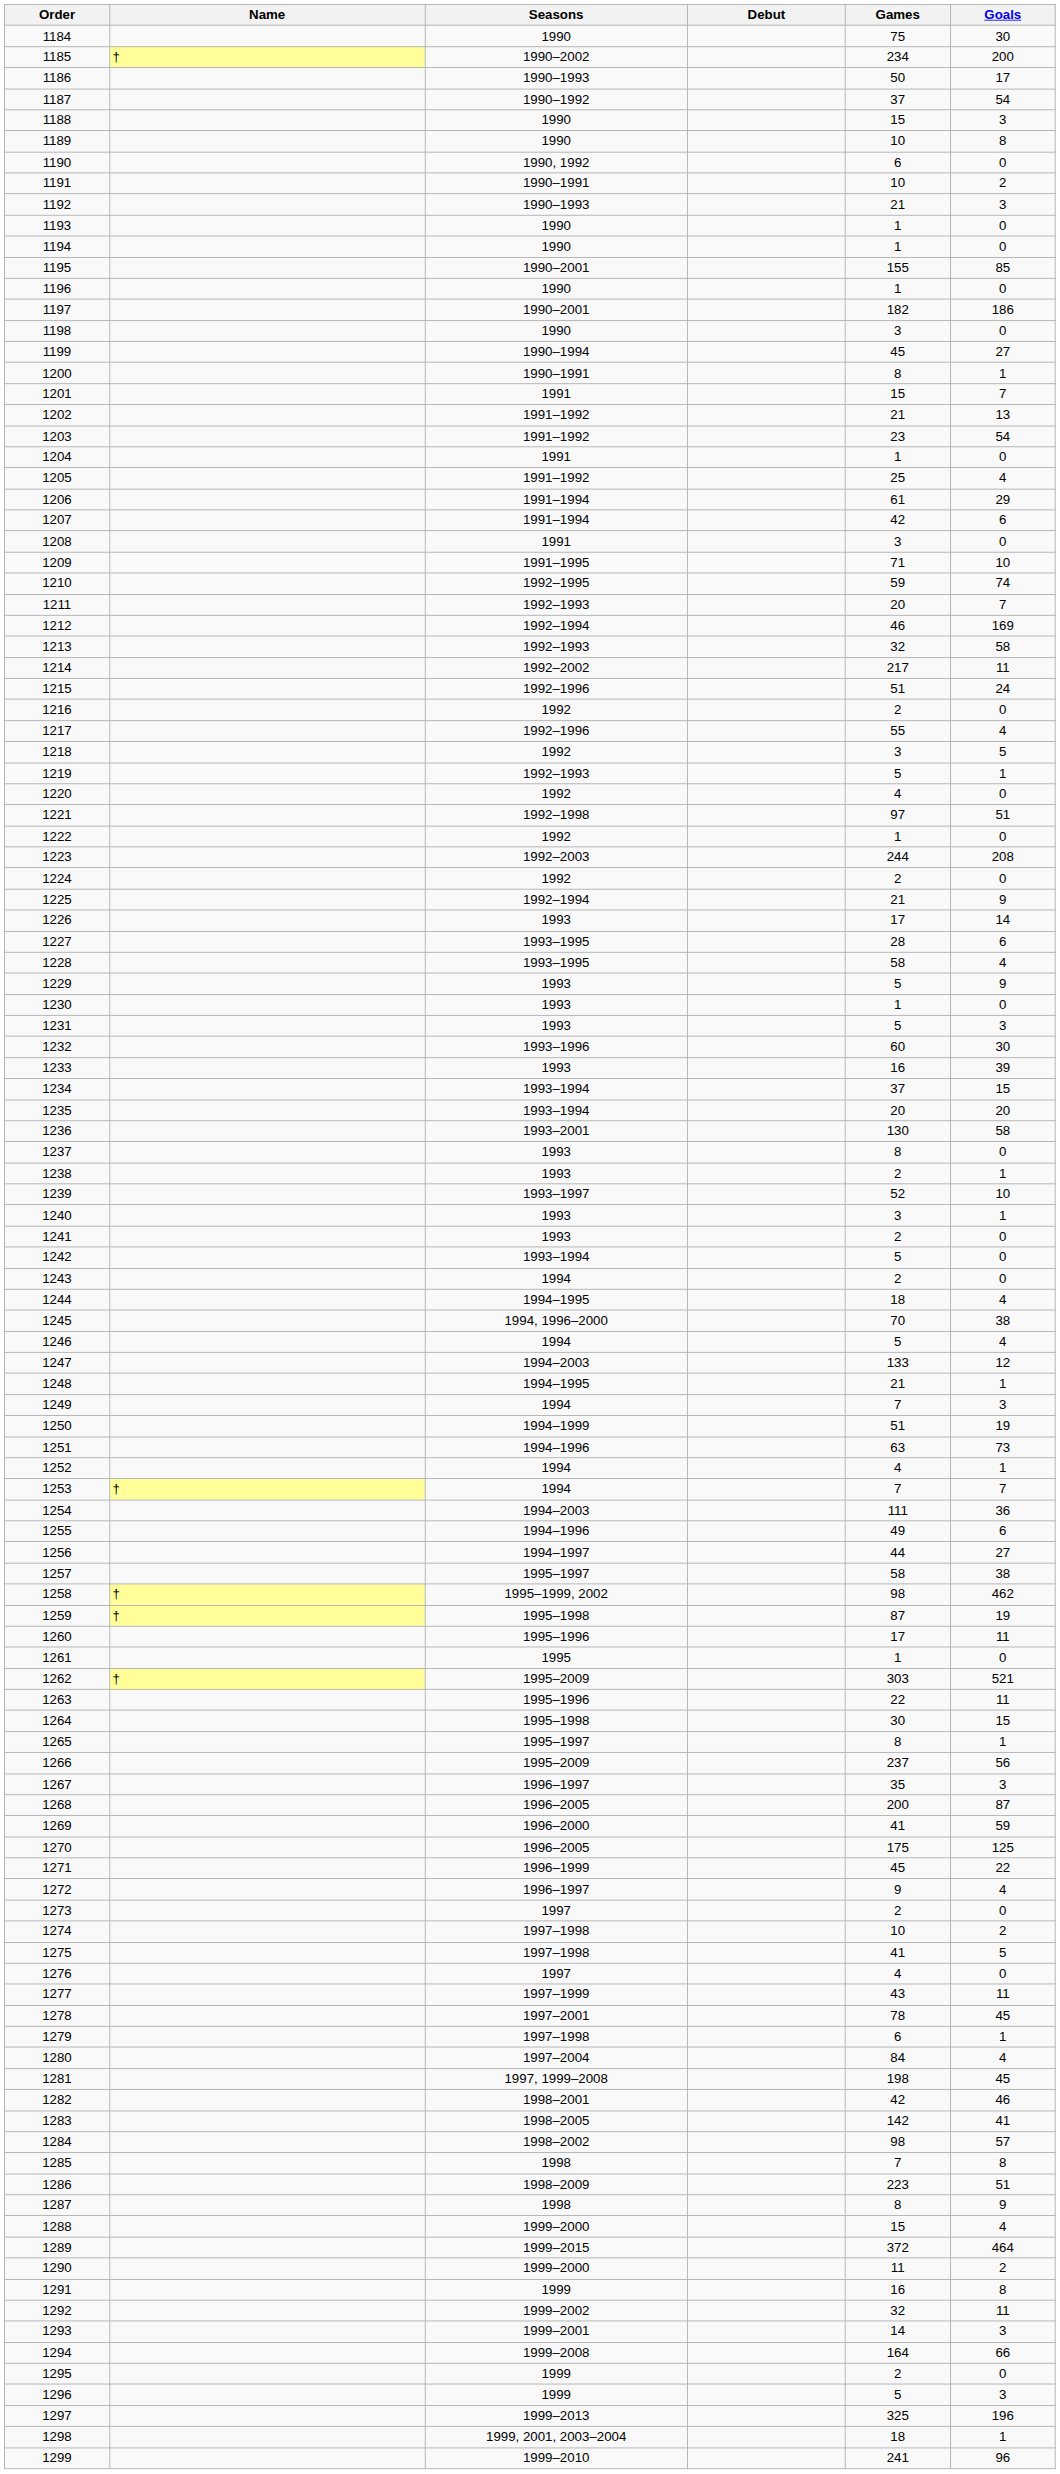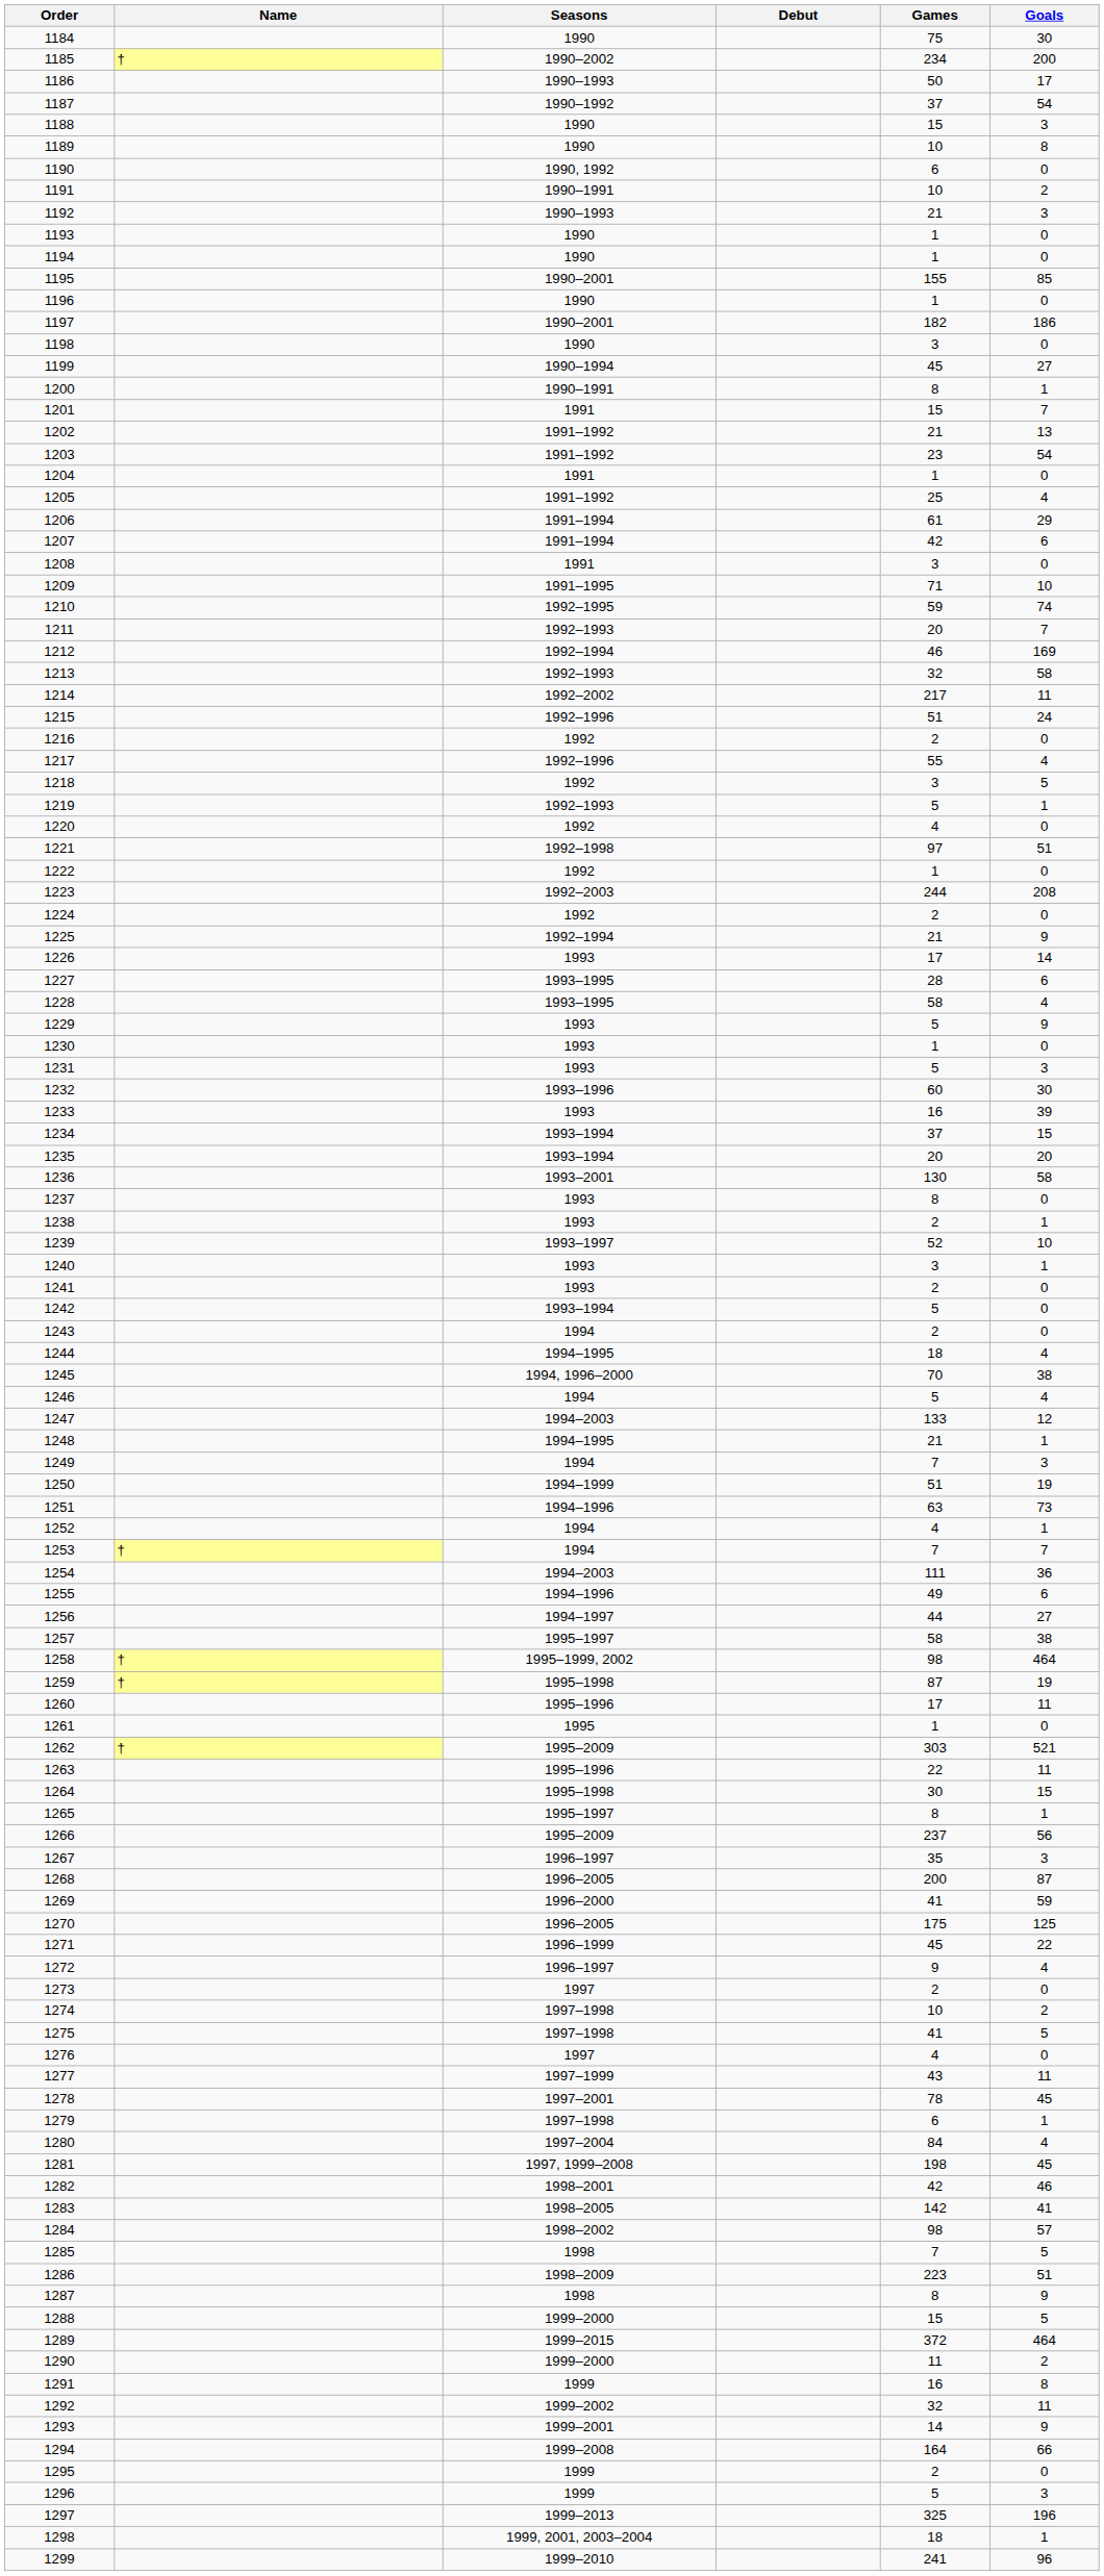1258 | Goals: 462 -> 464
1285 | Goals: 8 -> 5
1288 | Goals: 4 -> 5
1293 | Goals: 3 -> 9
